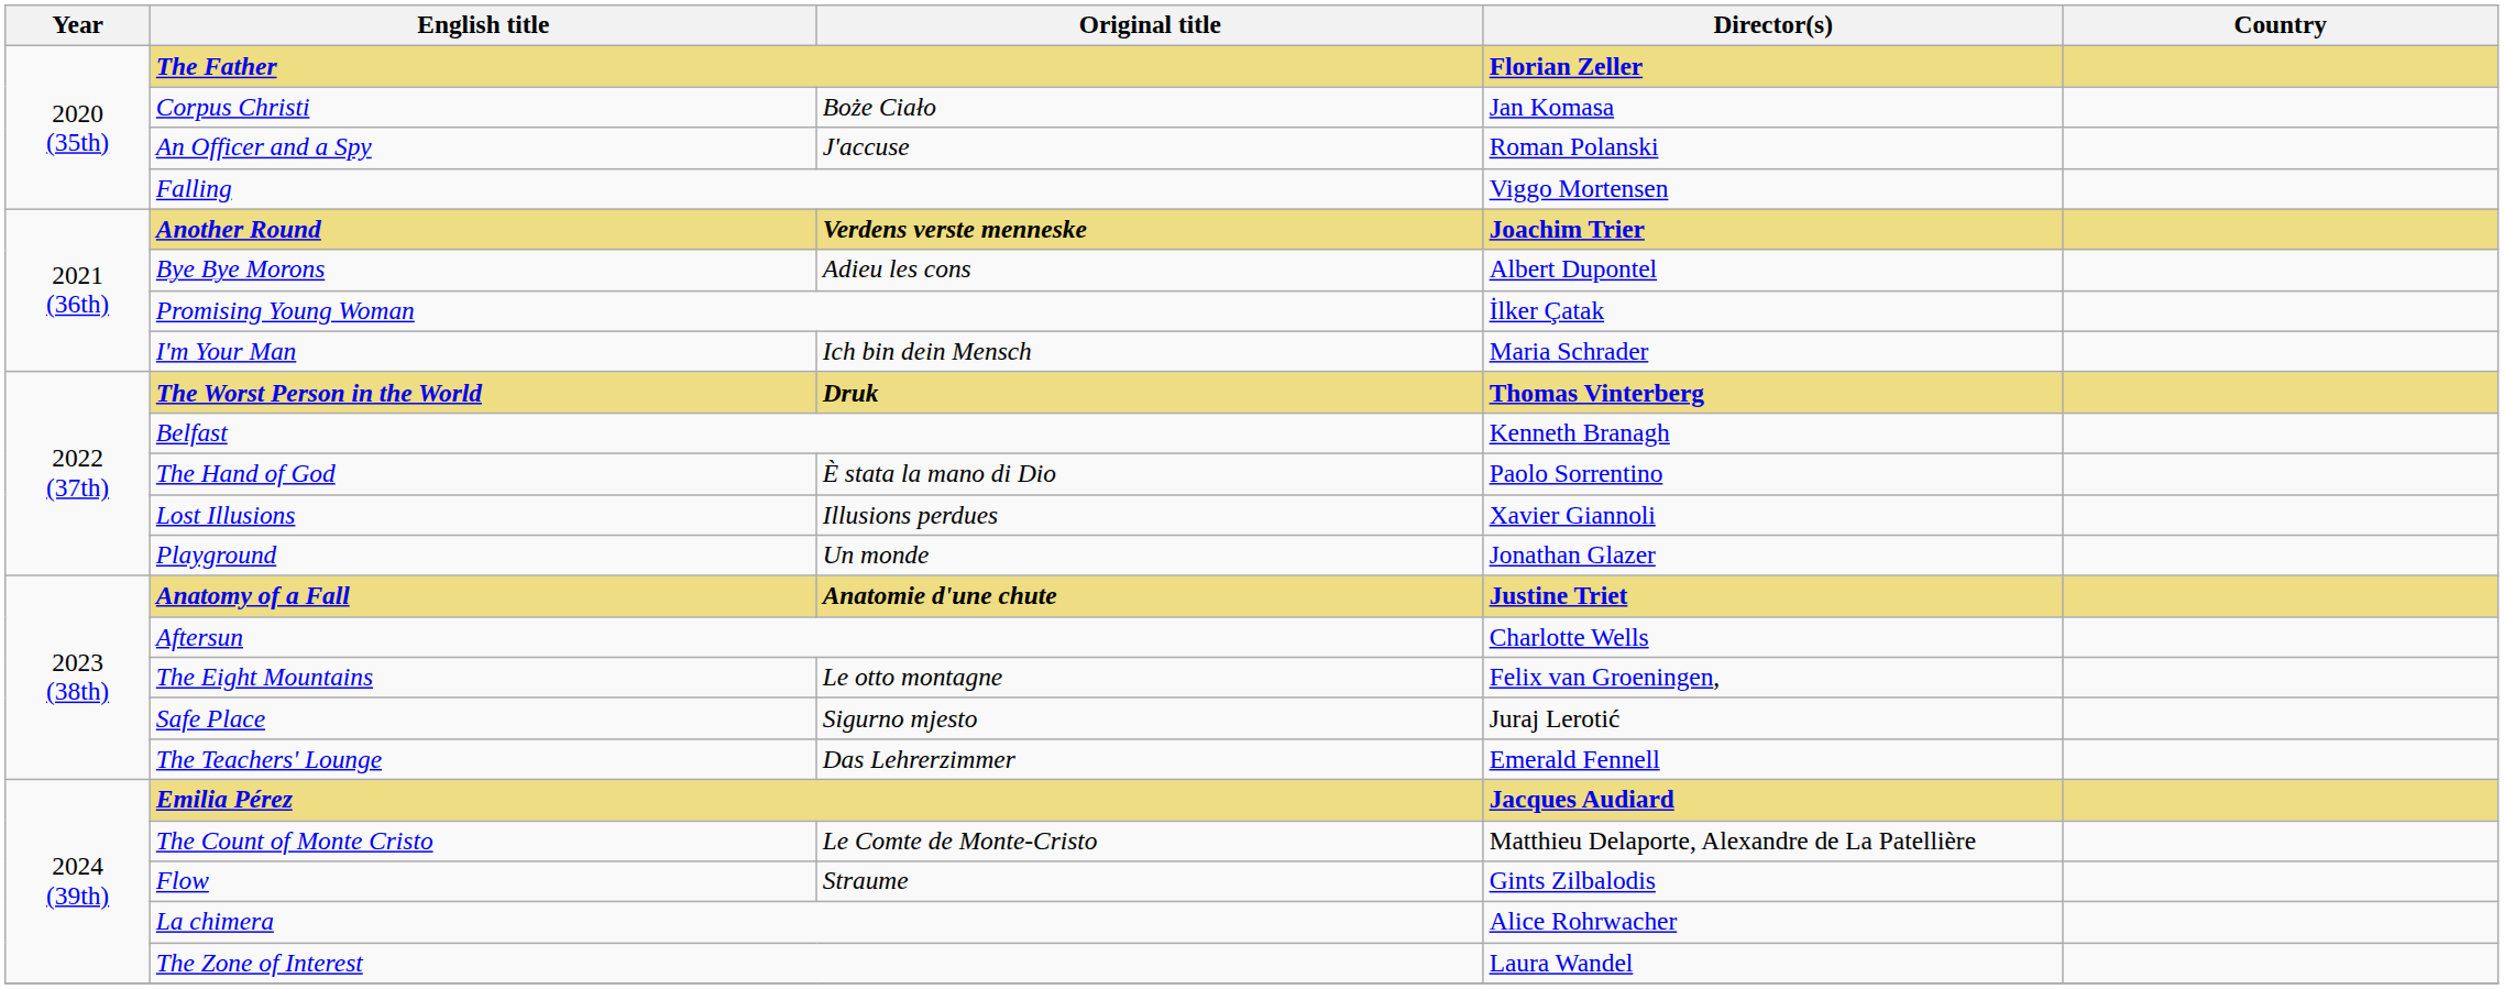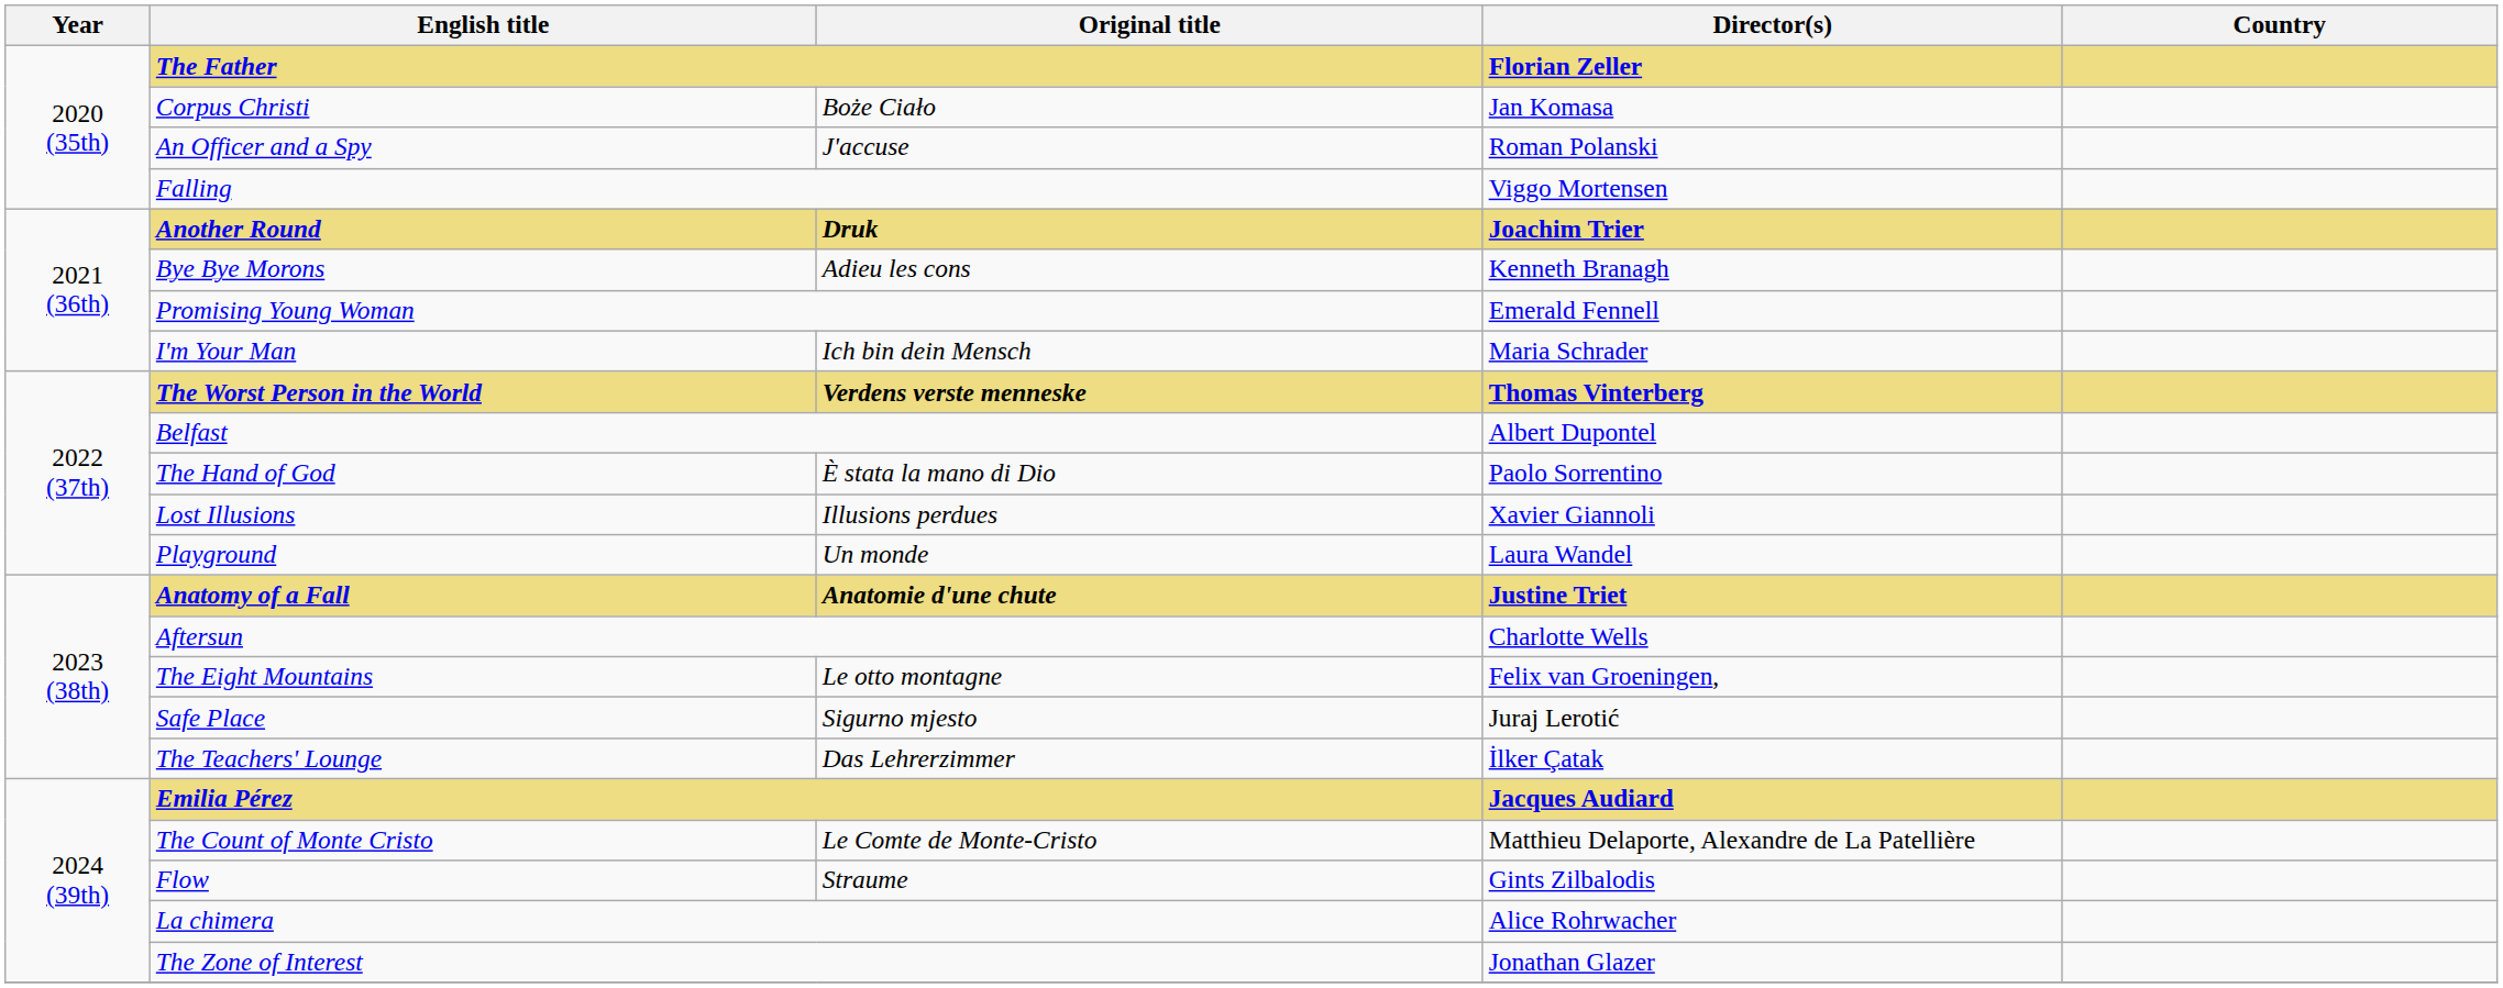Another Round | Original title: Verdens verste menneske -> Druk
Bye Bye Morons | Director(s): Albert Dupontel -> Kenneth Branagh
Promising Young Woman | Director(s): İlker Çatak -> Emerald Fennell
The Worst Person in the World | Original title: Druk -> Verdens verste menneske
Belfast | Director(s): Kenneth Branagh -> Albert Dupontel
Playground | Director(s): Jonathan Glazer -> Laura Wandel
The Teachers' Lounge | Director(s): Emerald Fennell -> İlker Çatak
The Zone of Interest | Director(s): Laura Wandel -> Jonathan Glazer
